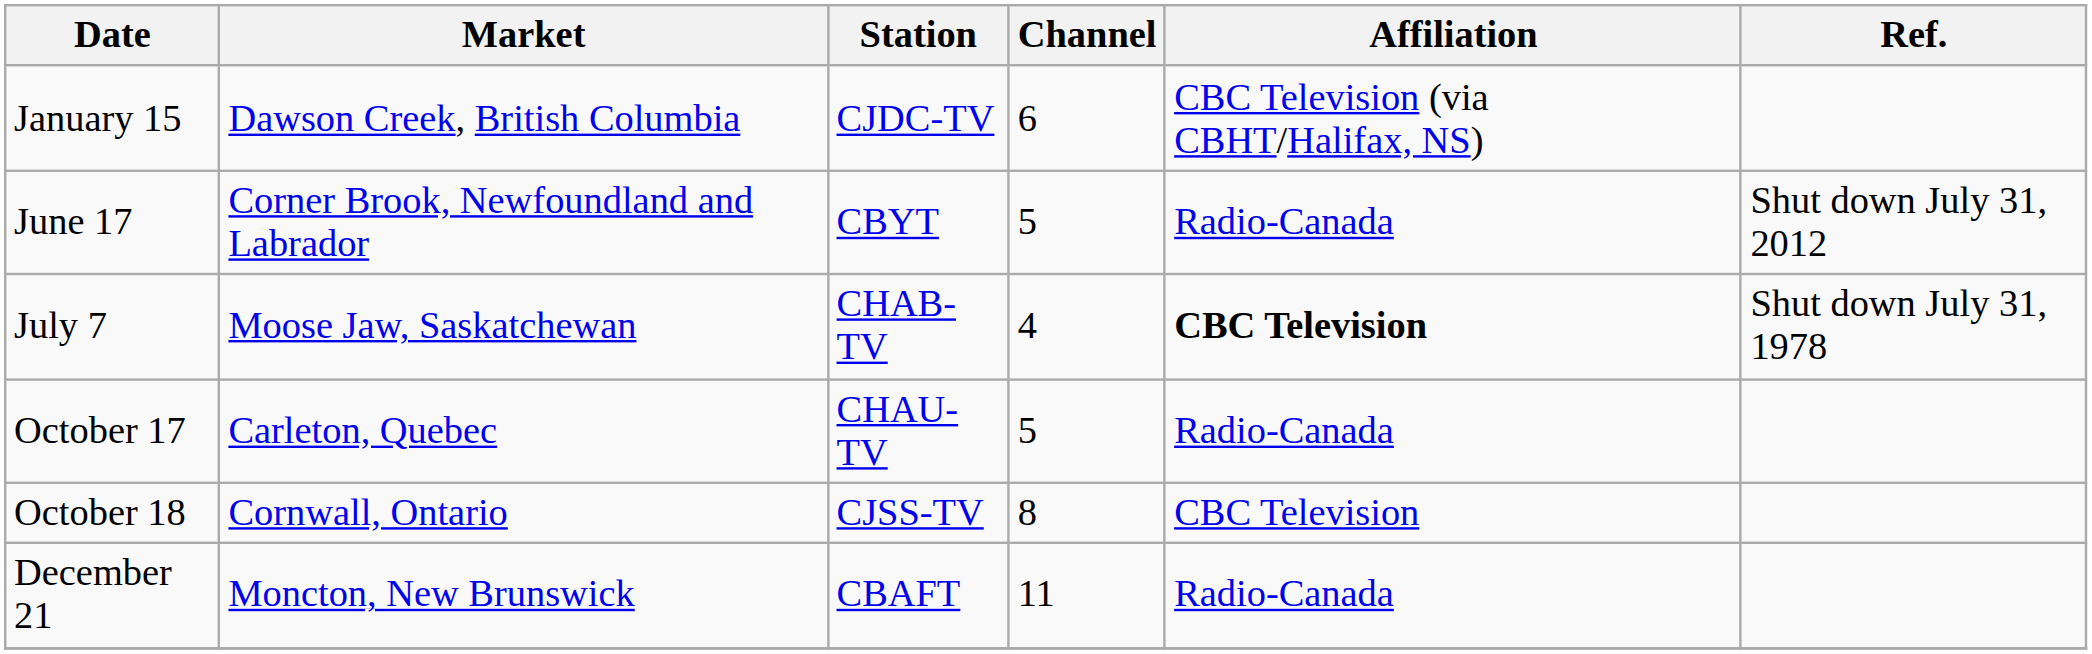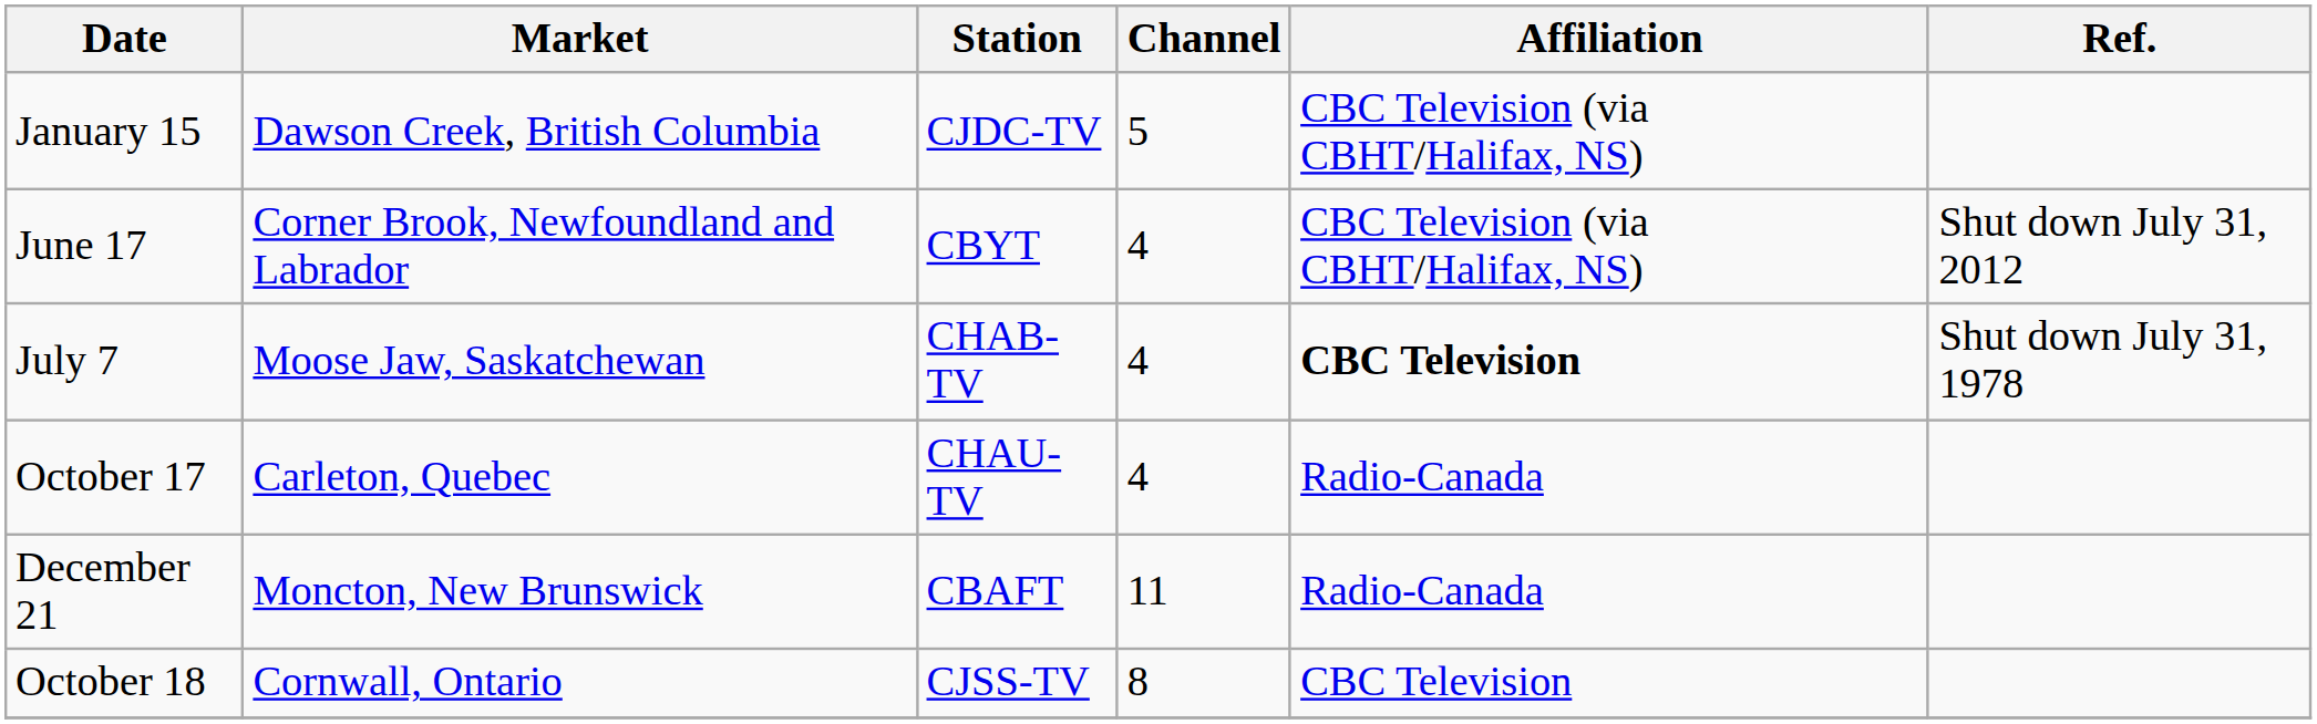January 15 | Channel: 6 -> 5
June 17 | Channel: 5 -> 4
June 17 | Affiliation: Radio-Canada -> CBC Television (via CBHT/Halifax, NS)
October 17 | Channel: 5 -> 4
rows swapped: October 18 <-> December 21
